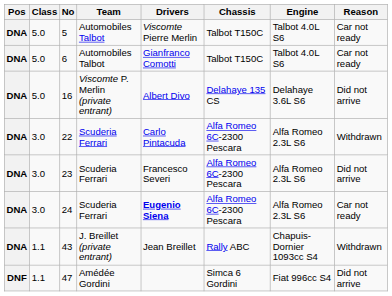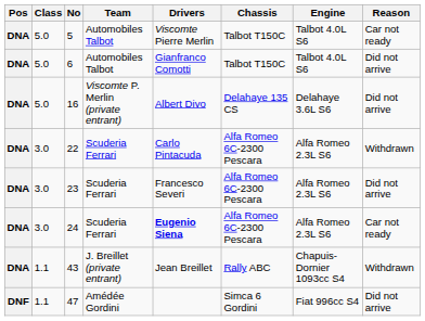6 | Reason: Car not ready -> Did not arrive
